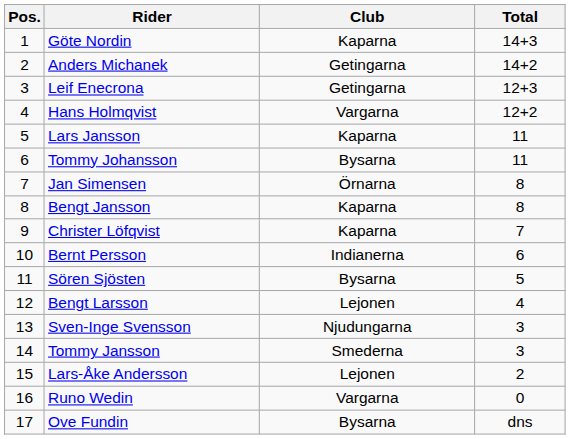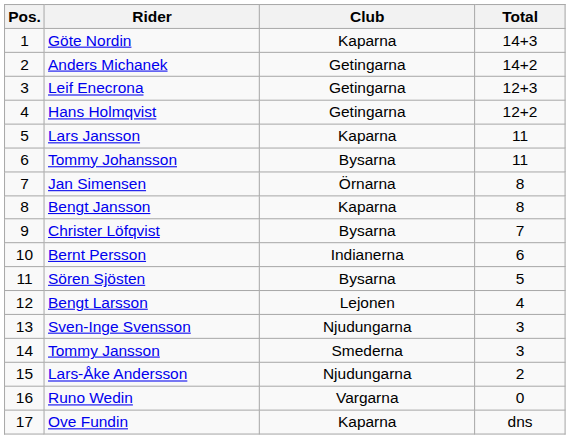Hans Holmqvist | Club: Vargarna -> Getingarna
Christer Löfqvist | Club: Kaparna -> Bysarna
Lars-Åke Andersson | Club: Lejonen -> Njudungarna
Ove Fundin | Club: Bysarna -> Kaparna
